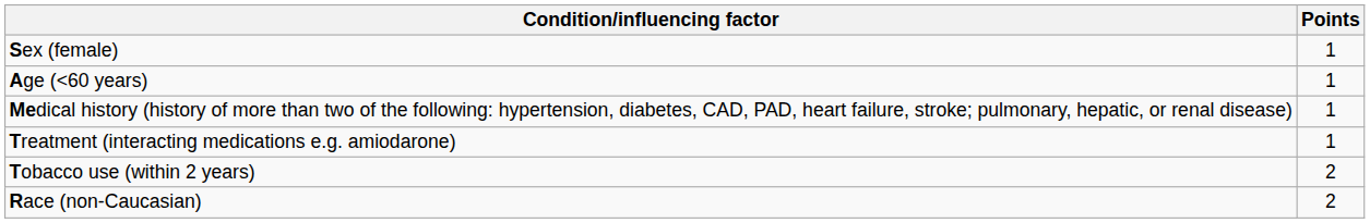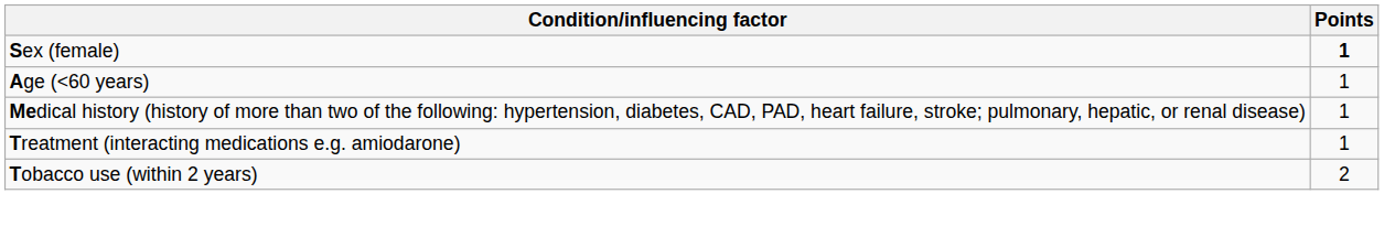Sex (female) | Points: normal -> bold
- row: Race (non-Caucasian) | 2
